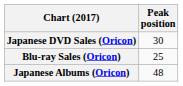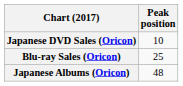Japanese DVD Sales (Oricon) | Peak position: 30 -> 10
